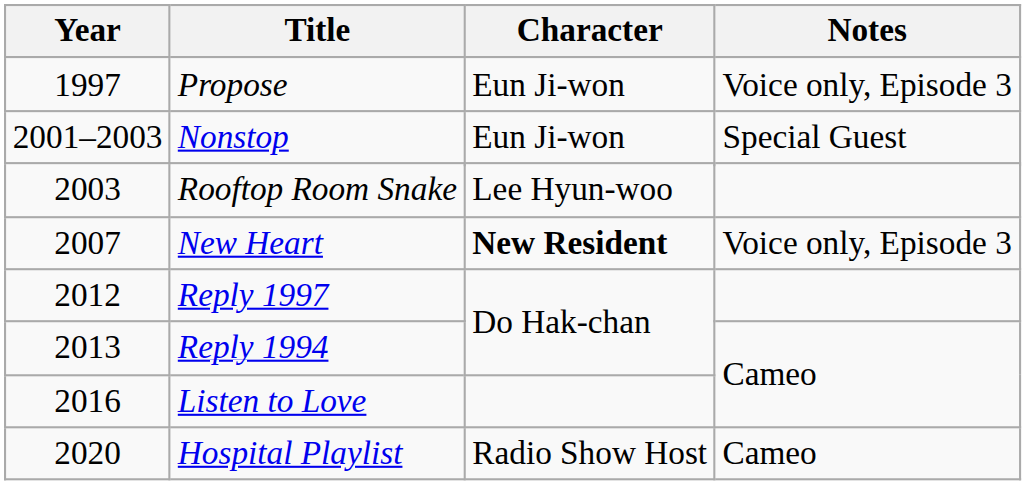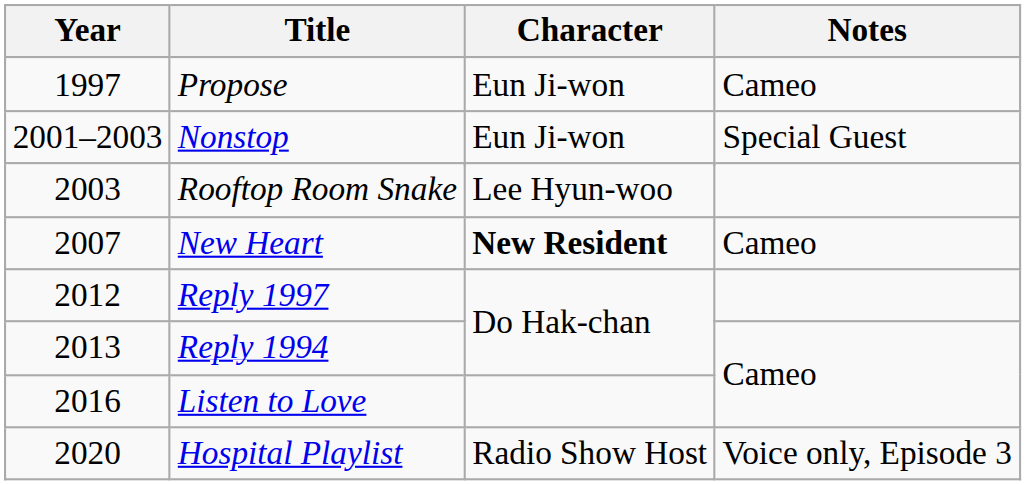1997 | Notes: Voice only, Episode 3 -> Cameo
2007 | Notes: Voice only, Episode 3 -> Cameo
2020 | Notes: Cameo -> Voice only, Episode 3
